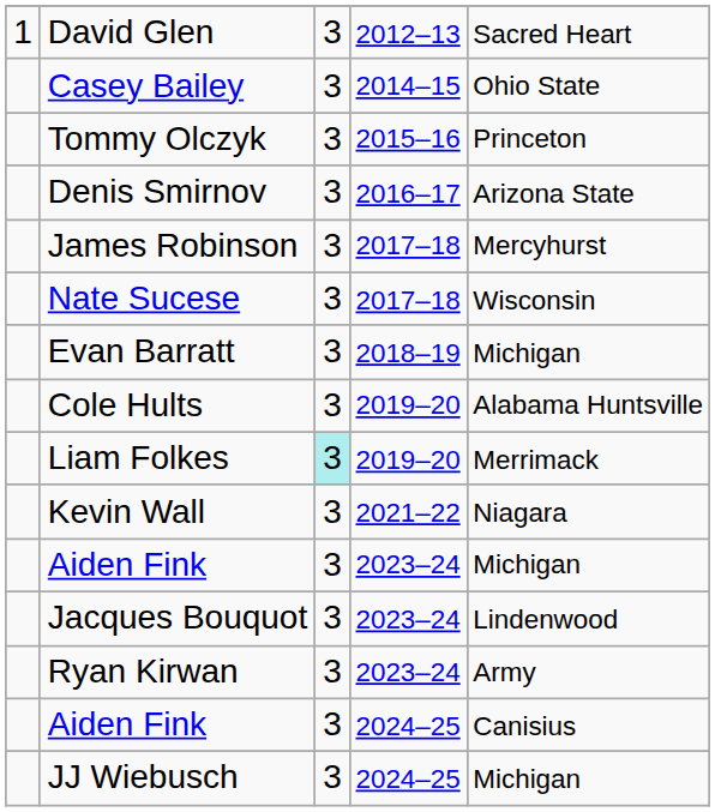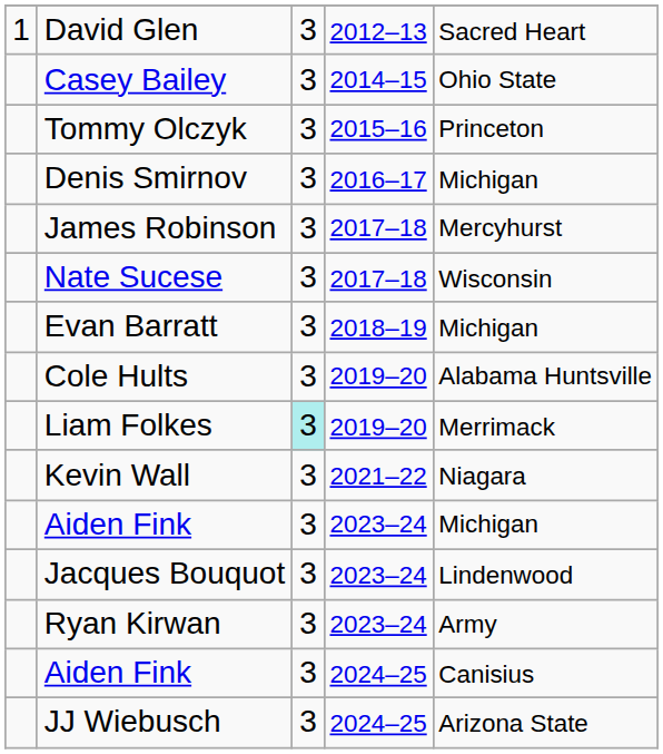Denis Smirnov | column 5: Arizona State -> Michigan
JJ Wiebusch | column 5: Michigan -> Arizona State
